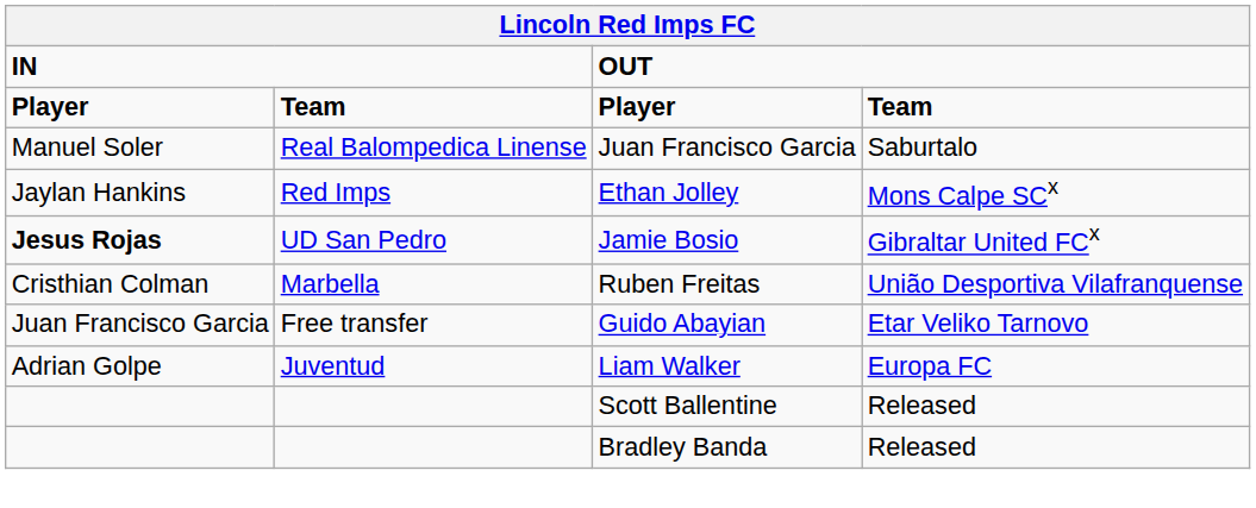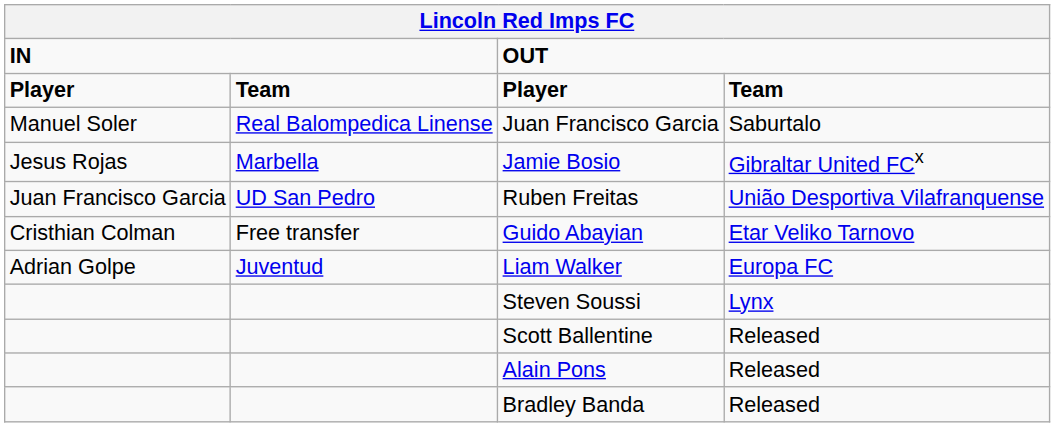- row: Jaylan Hankins | Red Imps | Ethan Jolley | Mons Calpe SCx
Jamie Bosio | column 1: bold -> normal
Jamie Bosio | column 2: UD San Pedro -> Marbella
Ruben Freitas | column 1: Cristhian Colman -> Juan Francisco Garcia
Ruben Freitas | column 2: Marbella -> UD San Pedro
Guido Abayian | column 1: Juan Francisco Garcia -> Cristhian Colman
+ row: Steven Soussi | Lynx
+ row: Alain Pons | Released
